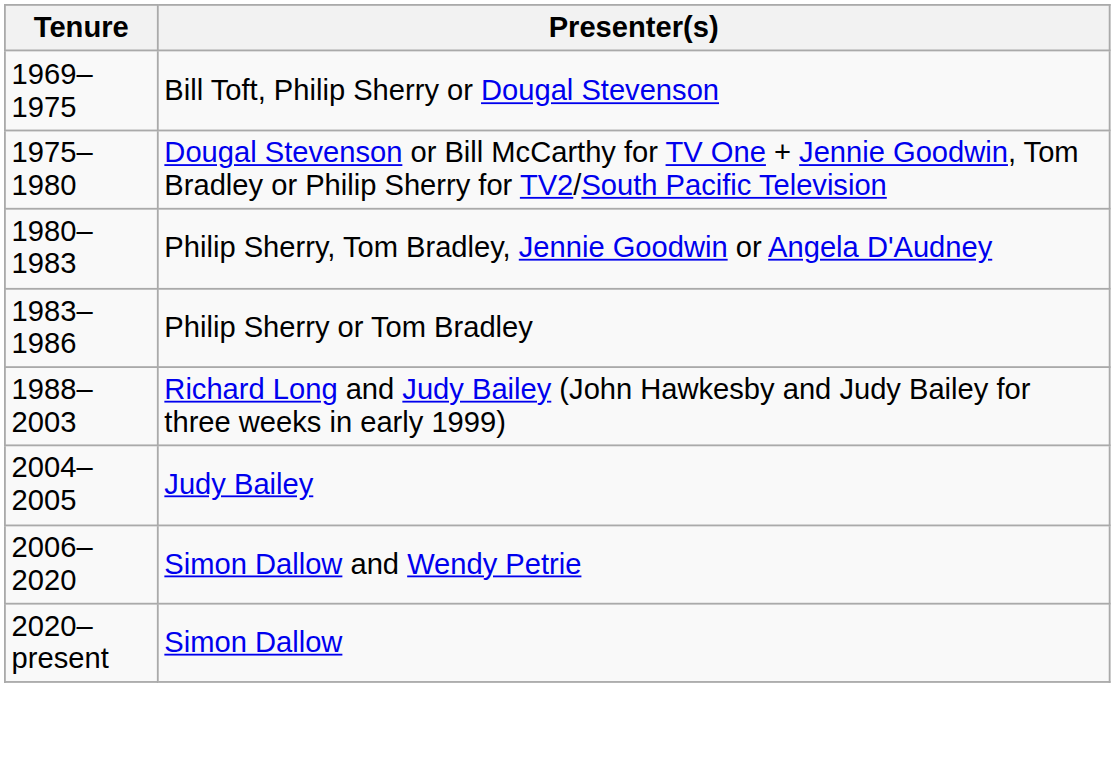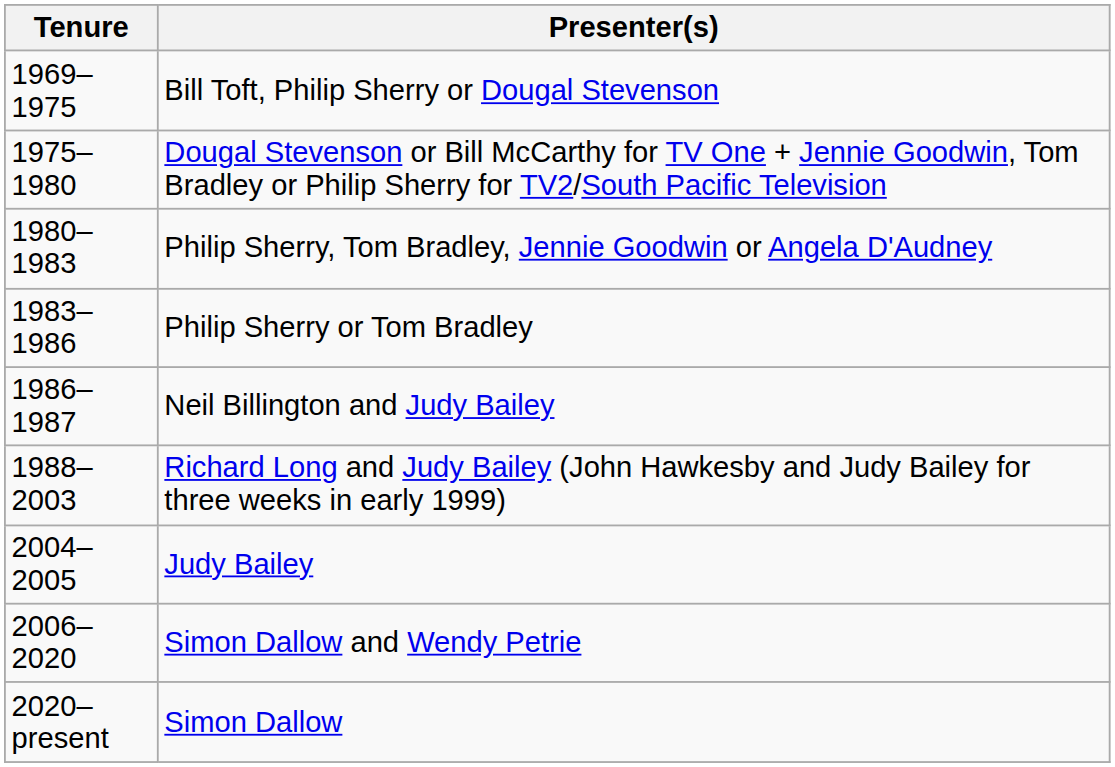+ row: 1986–1987 | Neil Billington and Judy Bailey
